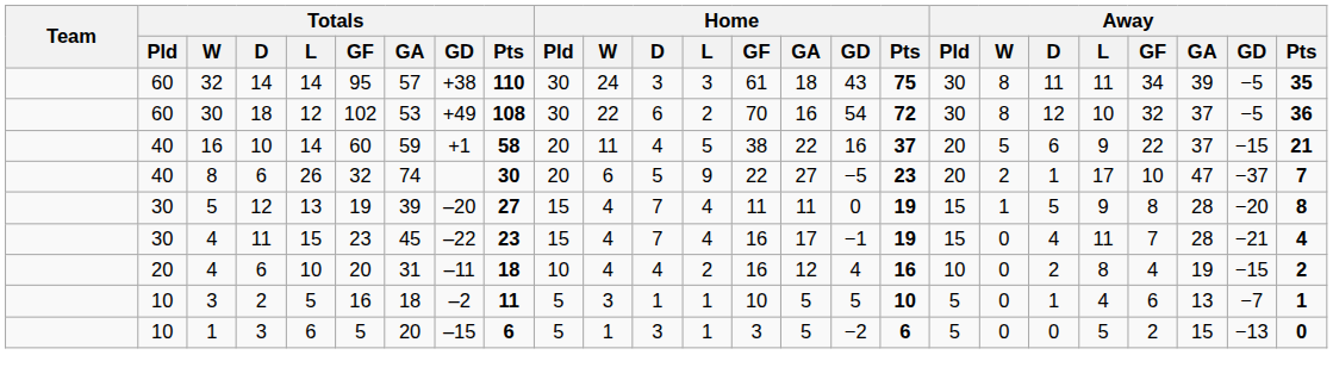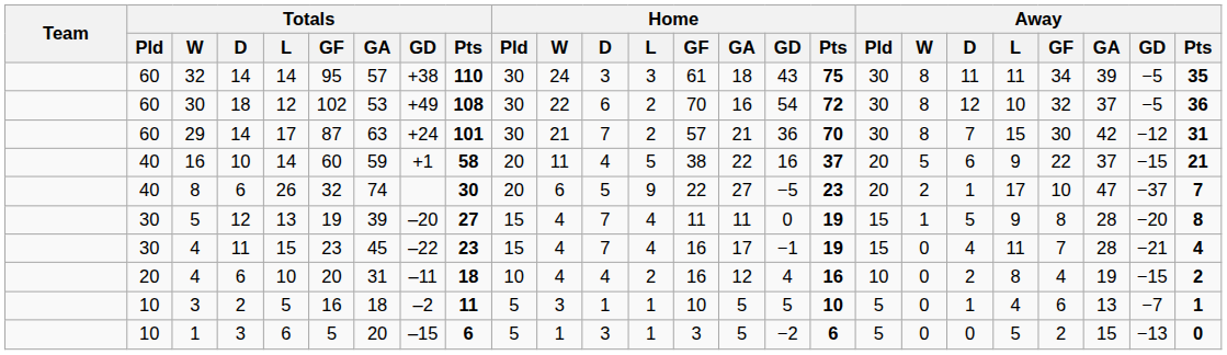+ row: 60 | 29 | 14 | 17 | 87 | 63 | +24 | 101 | 30 | 21 | 7 | 2 | 57 | 21 | 36 | 70 | 30 | 8 | 7 | 15 | 30 | 42 | −12 | 31
